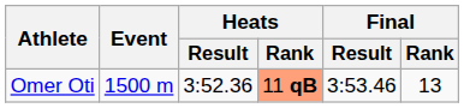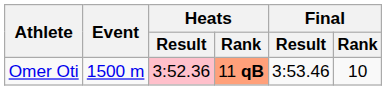Omer Oti | Heats / Result: no background -> pink background
Omer Oti | Final / Rank: 13 -> 10
